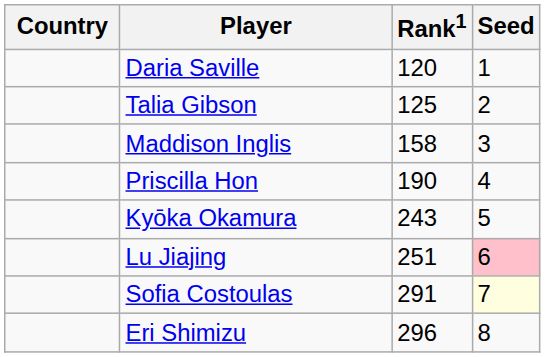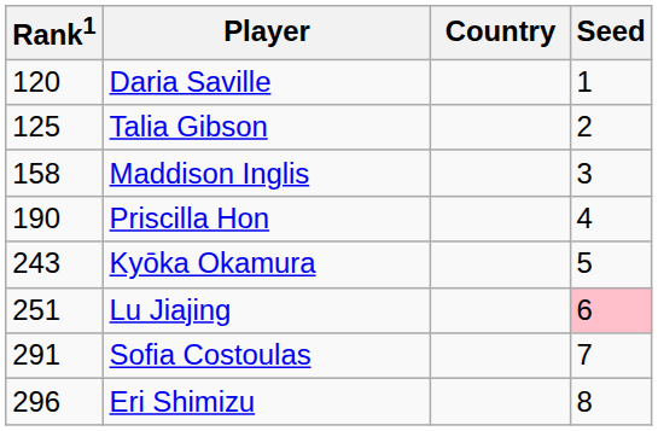columns swapped: Country <-> Rank1
Sofia Costoulas | Seed: lightyellow background -> no background
